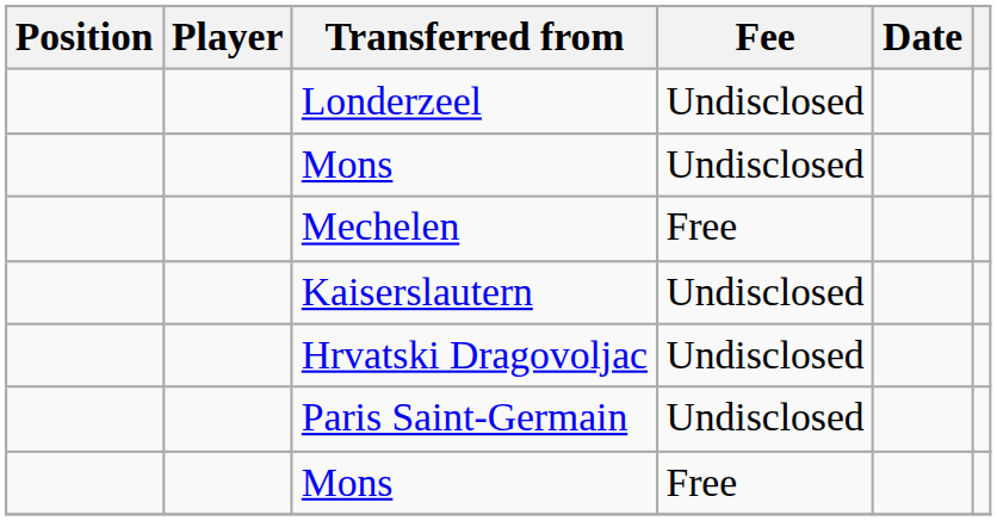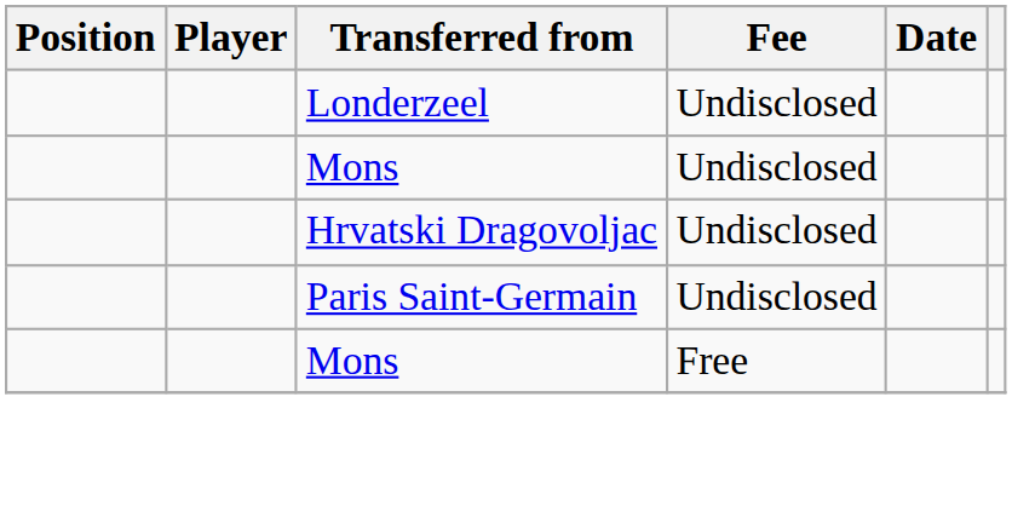- row: Mechelen | Free
- row: Kaiserslautern | Undisclosed
